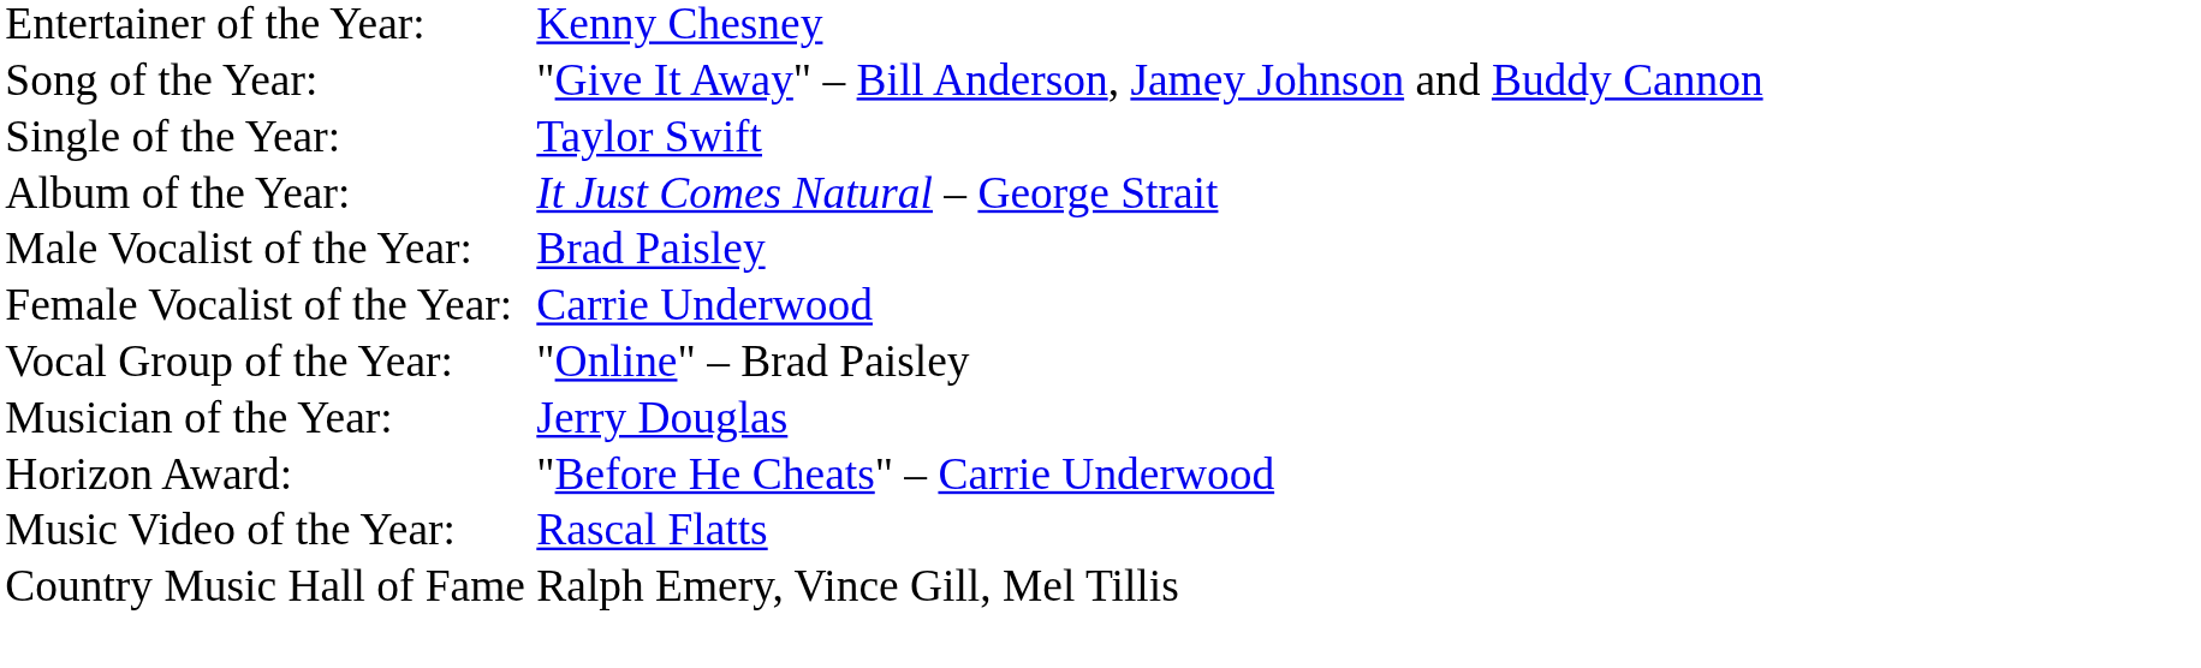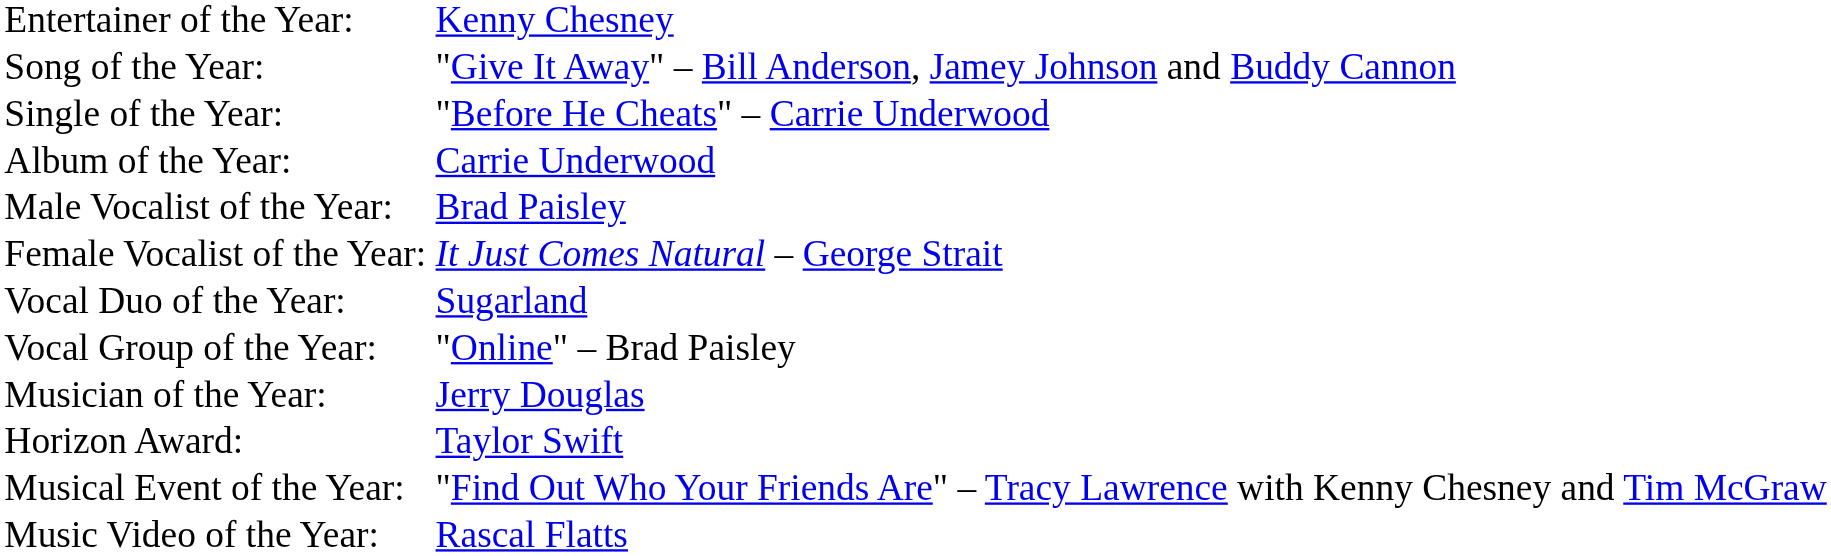Single of the Year: | column 3: Taylor Swift -> "Before He Cheats" – Carrie Underwood
Album of the Year: | column 3: It Just Comes Natural – George Strait -> Carrie Underwood
Female Vocalist of the Year: | column 3: Carrie Underwood -> It Just Comes Natural – George Strait
+ row: Vocal Duo of the Year: | Sugarland
Horizon Award: | column 3: "Before He Cheats" – Carrie Underwood -> Taylor Swift
+ row: Musical Event of the Year: | "Find Out Who Your Friends Are" – Tracy Lawrence with Kenny Chesney and Tim McGraw
- row: Country Music Hall of Fame | Ralph Emery, Vince Gill, Mel Tillis
